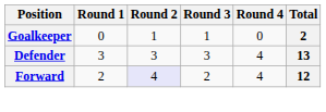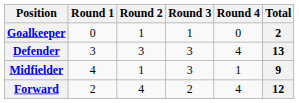+ row: Midfielder | 4 | 1 | 3 | 1 | 9
Forward | Round 2: lavender background -> no background
